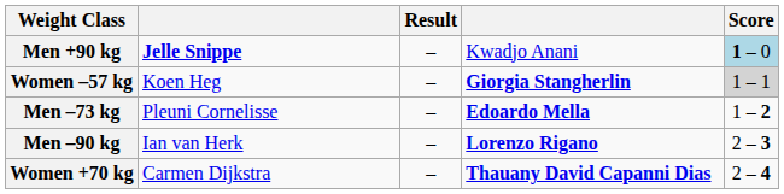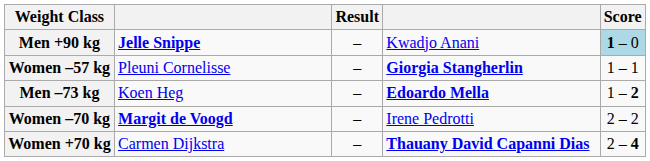Women –57 kg | column 2: Koen Heg -> Pleuni Cornelisse
Women –57 kg | Score: lightgrey background -> no background
Men –73 kg | column 2: Pleuni Cornelisse -> Koen Heg
+ row: Women –70 kg | Margit de Voogd | – | Irene Pedrotti | 2 – 2
- row: Men –90 kg | Ian van Herk | – | Lorenzo Rigano | 2 – 3
